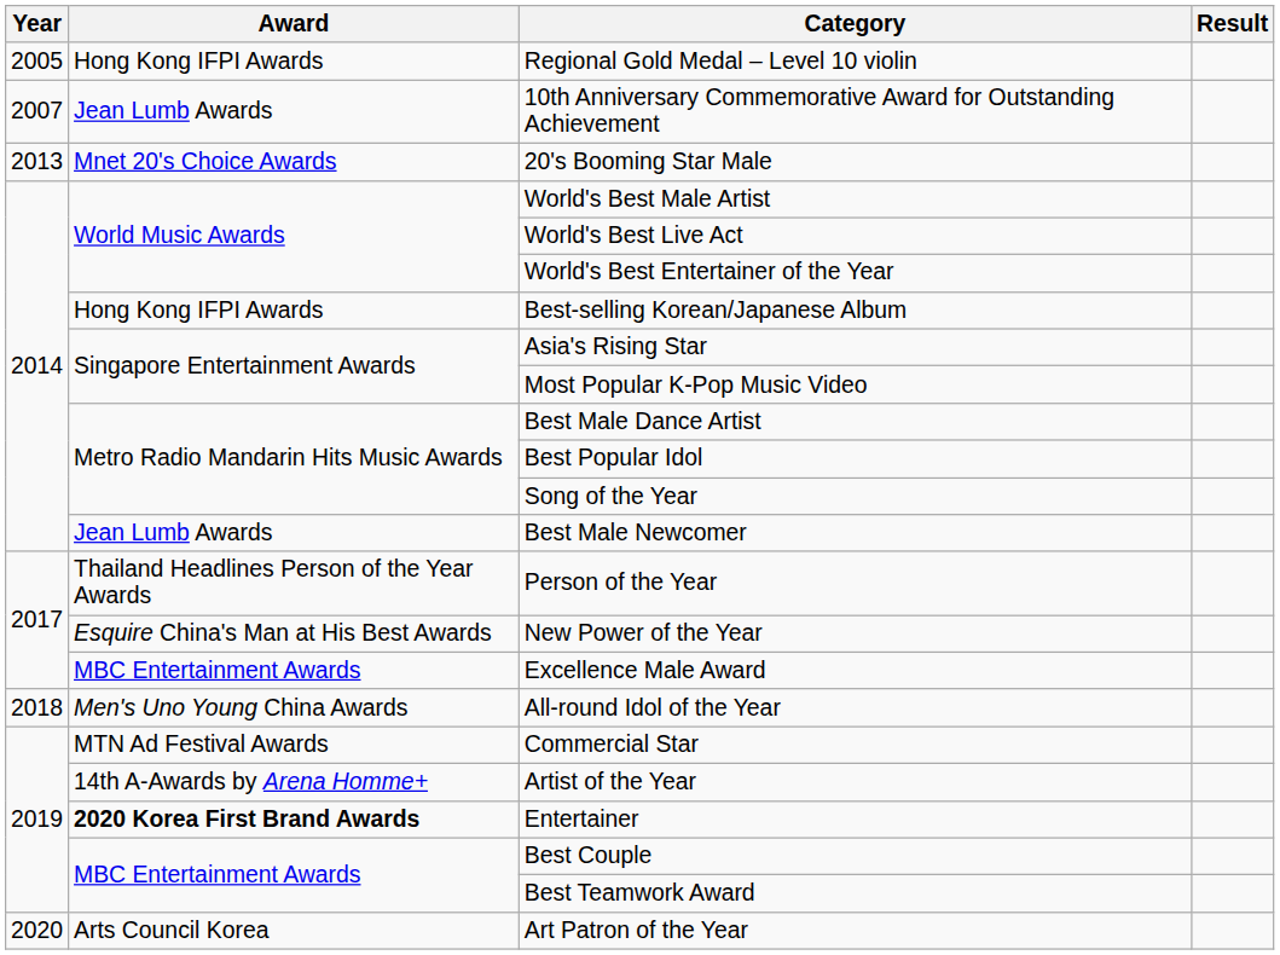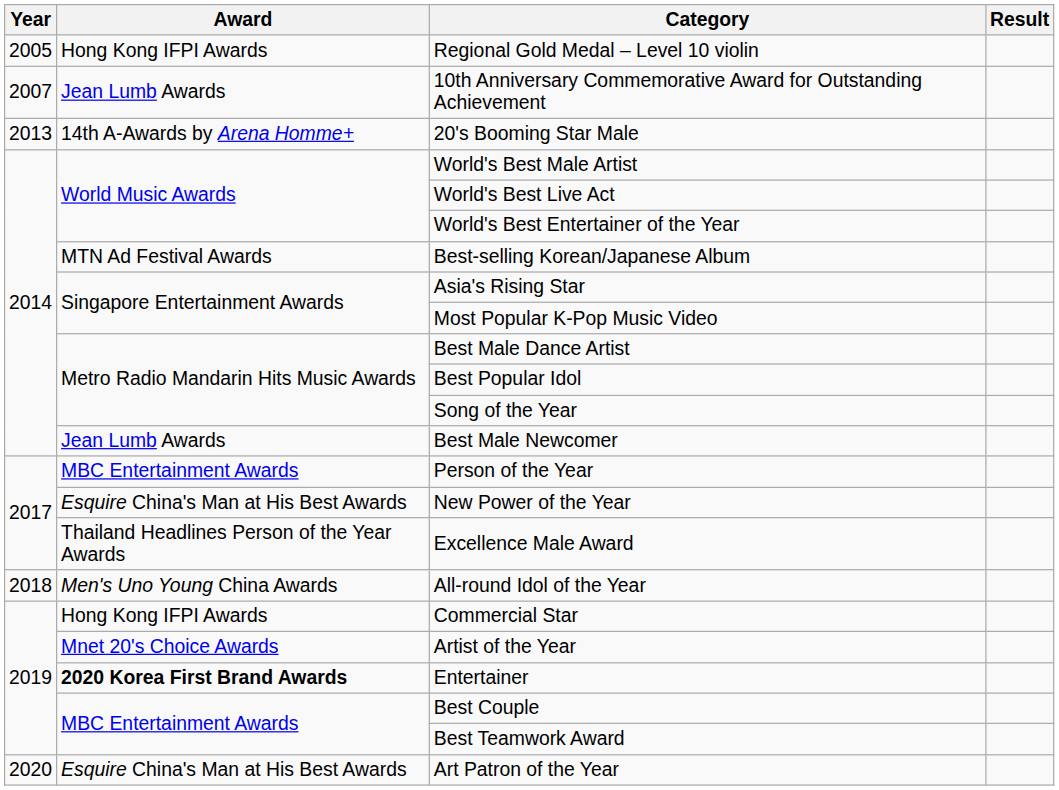20's Booming Star Male | Award: Mnet 20's Choice Awards -> 14th A-Awards by Arena Homme+
Best-selling Korean/Japanese Album | Award: Hong Kong IFPI Awards -> MTN Ad Festival Awards
Person of the Year | Award: Thailand Headlines Person of the Year Awards -> MBC Entertainment Awards
Excellence Male Award | Award: MBC Entertainment Awards -> Thailand Headlines Person of the Year Awards
Commercial Star | Award: MTN Ad Festival Awards -> Hong Kong IFPI Awards
Artist of the Year | Award: 14th A-Awards by Arena Homme+ -> Mnet 20's Choice Awards
Art Patron of the Year | Award: Arts Council Korea -> Esquire China's Man at His Best Awards
